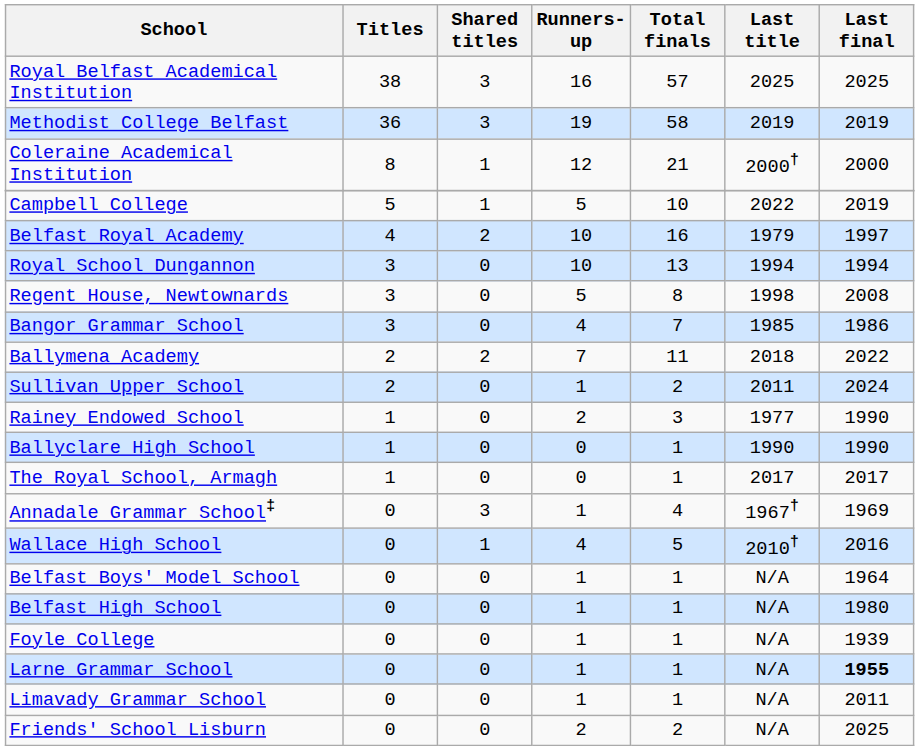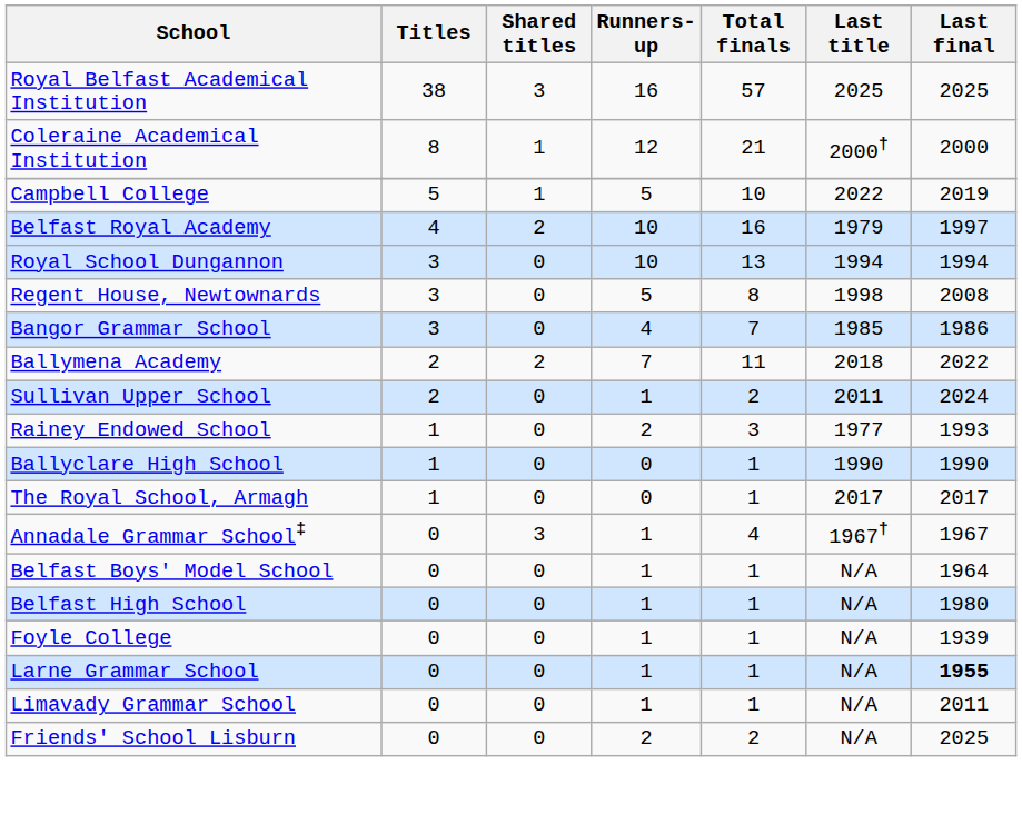- row: Methodist College Belfast | 36 | 3 | 19 | 58 | 2019 | 2019
Rainey Endowed School | Last final: 1990 -> 1993
Annadale Grammar School‡ | Last final: 1969 -> 1967
- row: Wallace High School | 0 | 1 | 4 | 5 | 2010† | 2016
